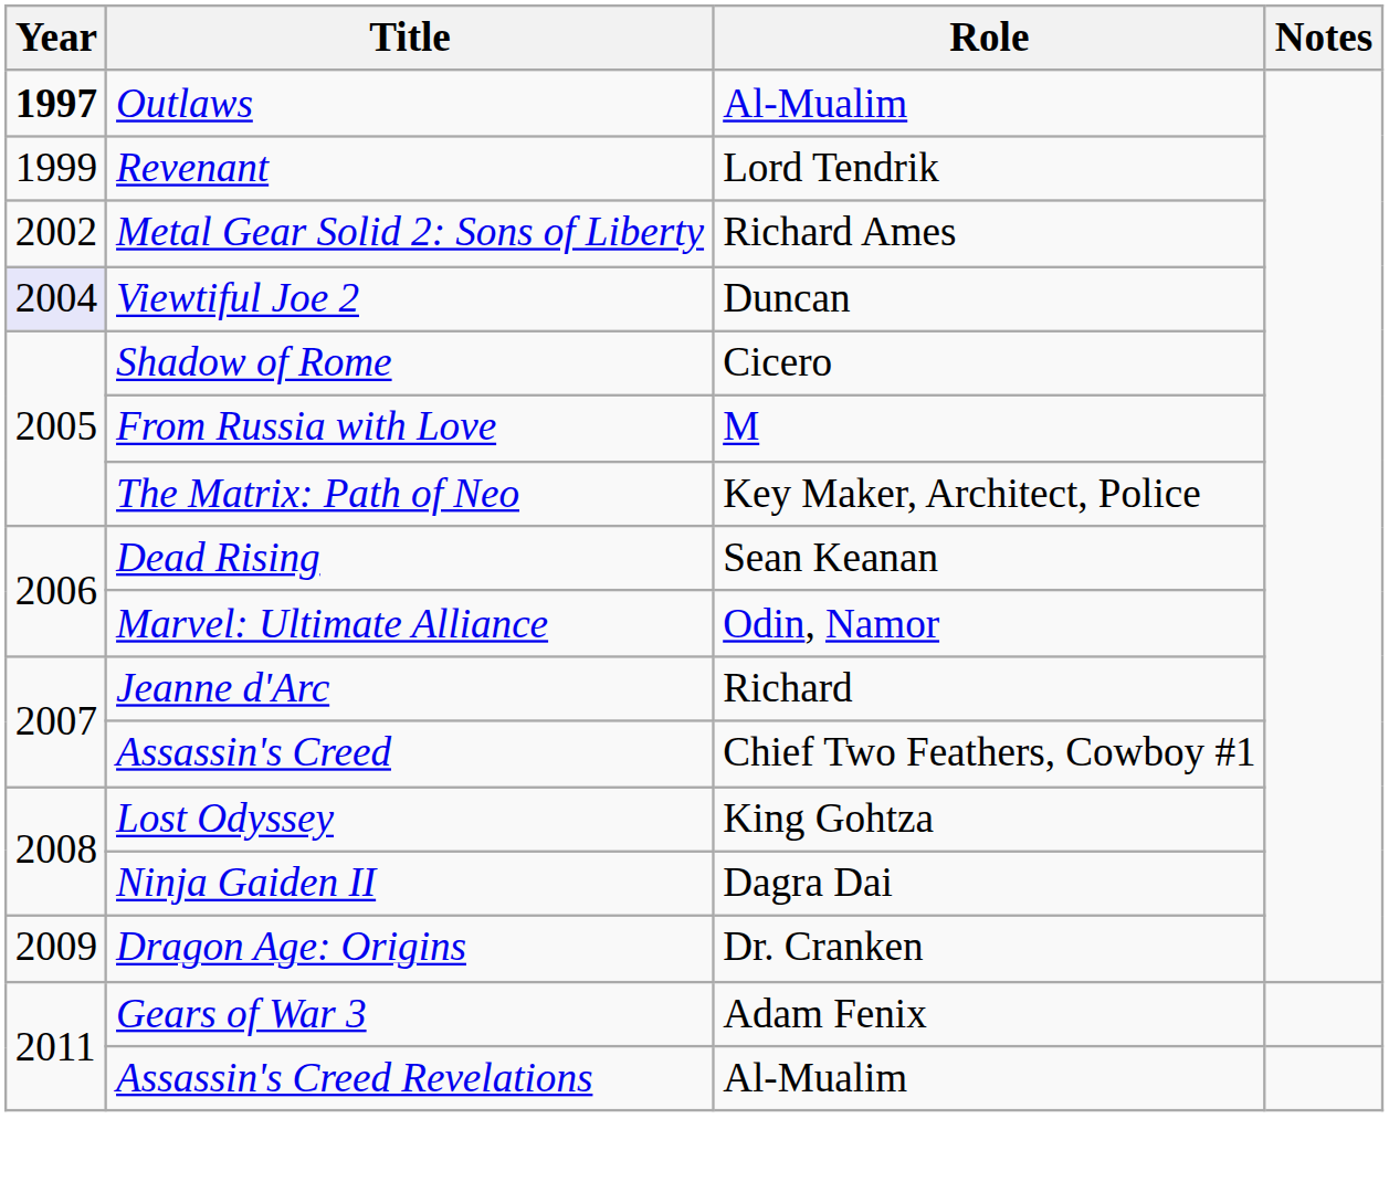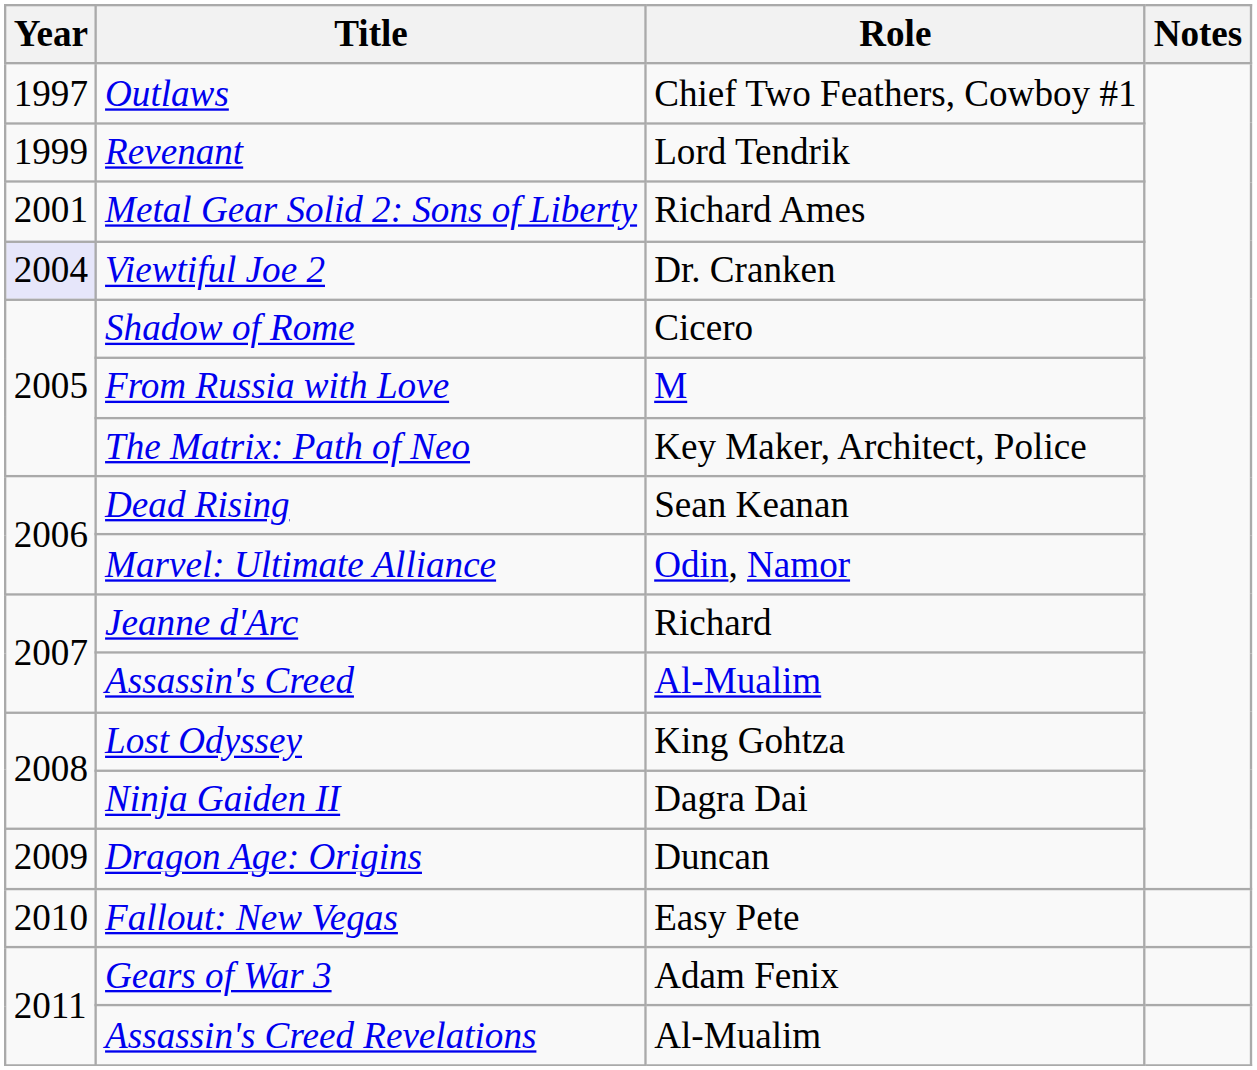Outlaws | Year: bold -> normal
Outlaws | Role: Al-Mualim -> Chief Two Feathers, Cowboy #1
Metal Gear Solid 2: Sons of Liberty | Year: 2002 -> 2001
Viewtiful Joe 2 | Role: Duncan -> Dr. Cranken
Assassin's Creed | Role: Chief Two Feathers, Cowboy #1 -> Al-Mualim
Dragon Age: Origins | Role: Dr. Cranken -> Duncan
+ row: 2010 | Fallout: New Vegas | Easy Pete
